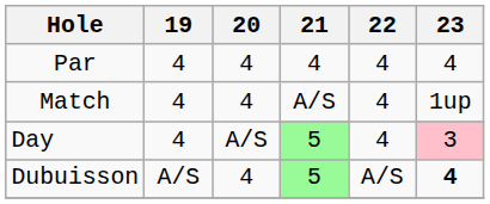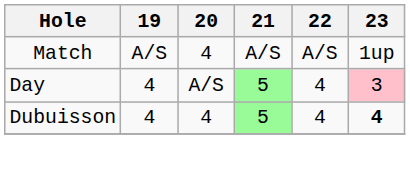- row: Par | 4 | 4 | 4 | 4 | 4
Match | 19: 4 -> A/S
Match | 22: 4 -> A/S
Dubuisson | 19: A/S -> 4
Dubuisson | 22: A/S -> 4
